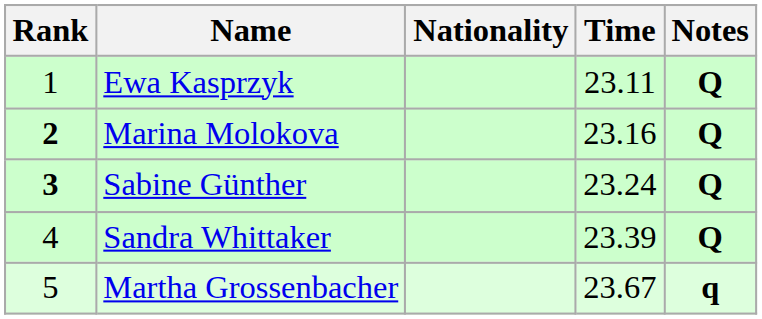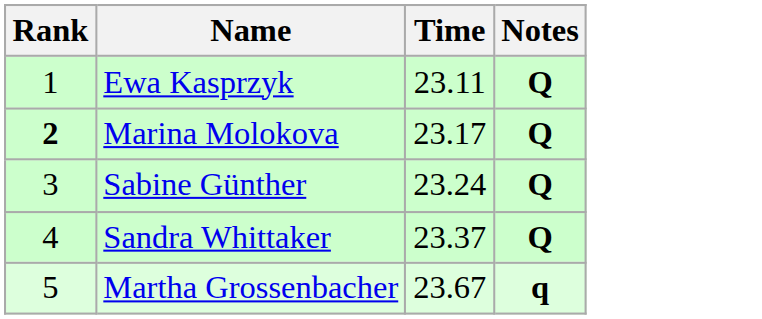- column: Nationality
Marina Molokova | Time: 23.16 -> 23.17
Sabine Günther | Rank: bold -> normal
Sandra Whittaker | Time: 23.39 -> 23.37
